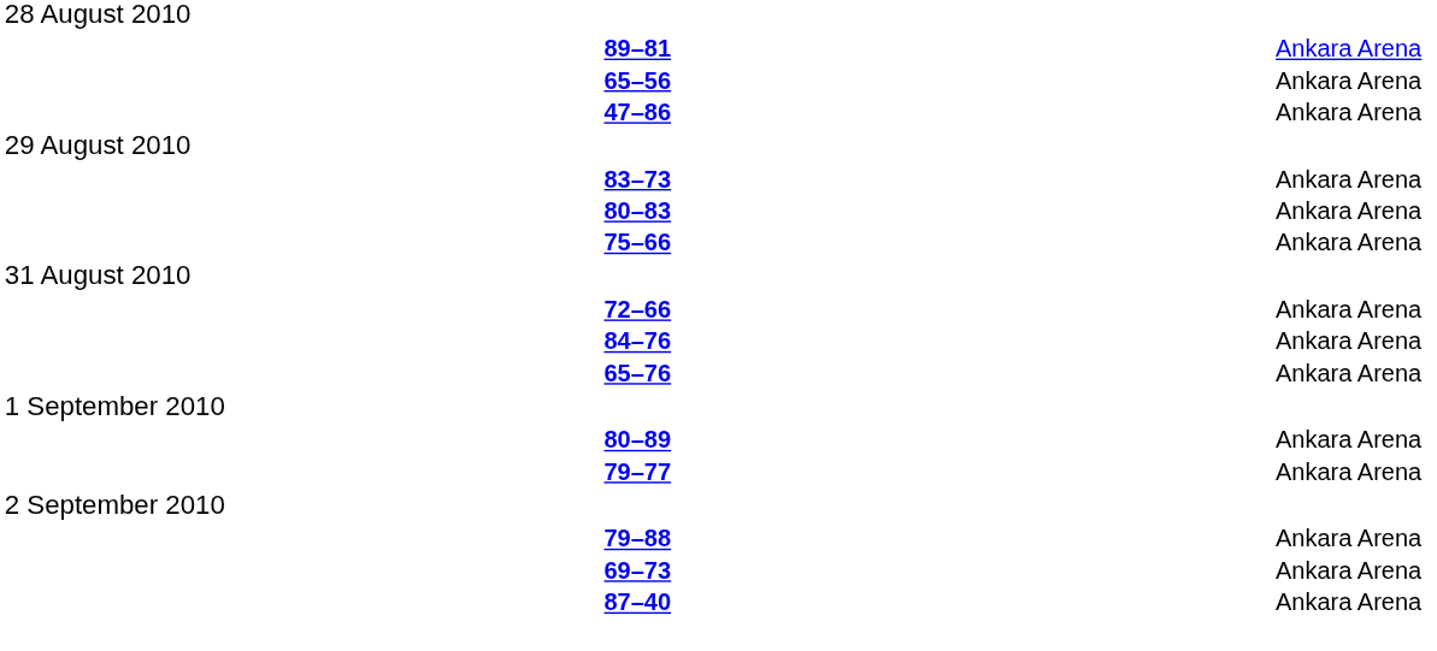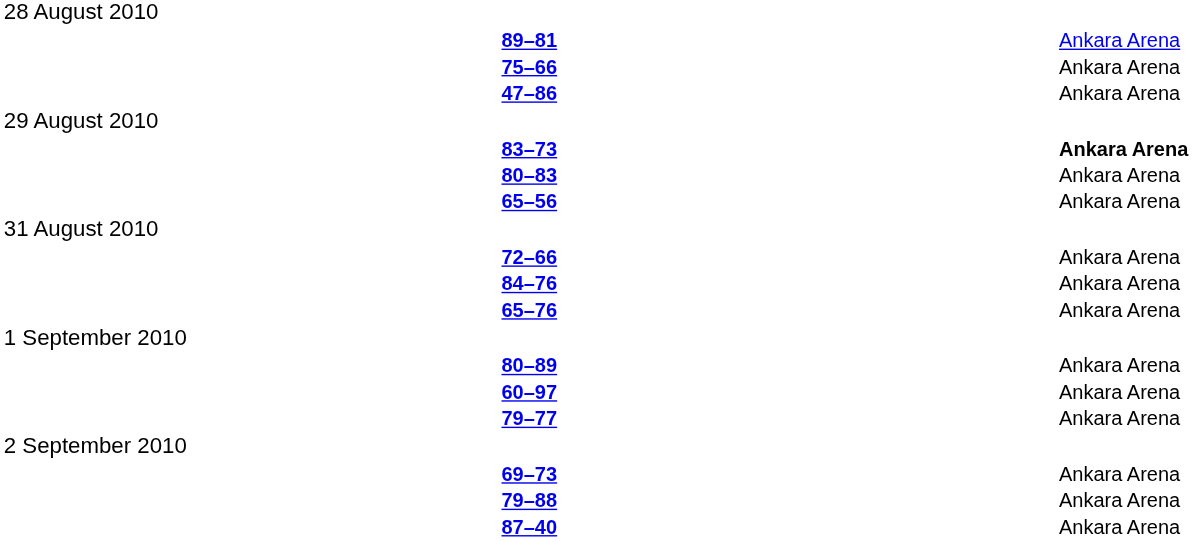rows swapped: 75–66 <-> 65–56
83–73 | column 6: normal -> bold
+ row: 60–97 | Ankara Arena
rows swapped: 79–88 <-> 69–73
